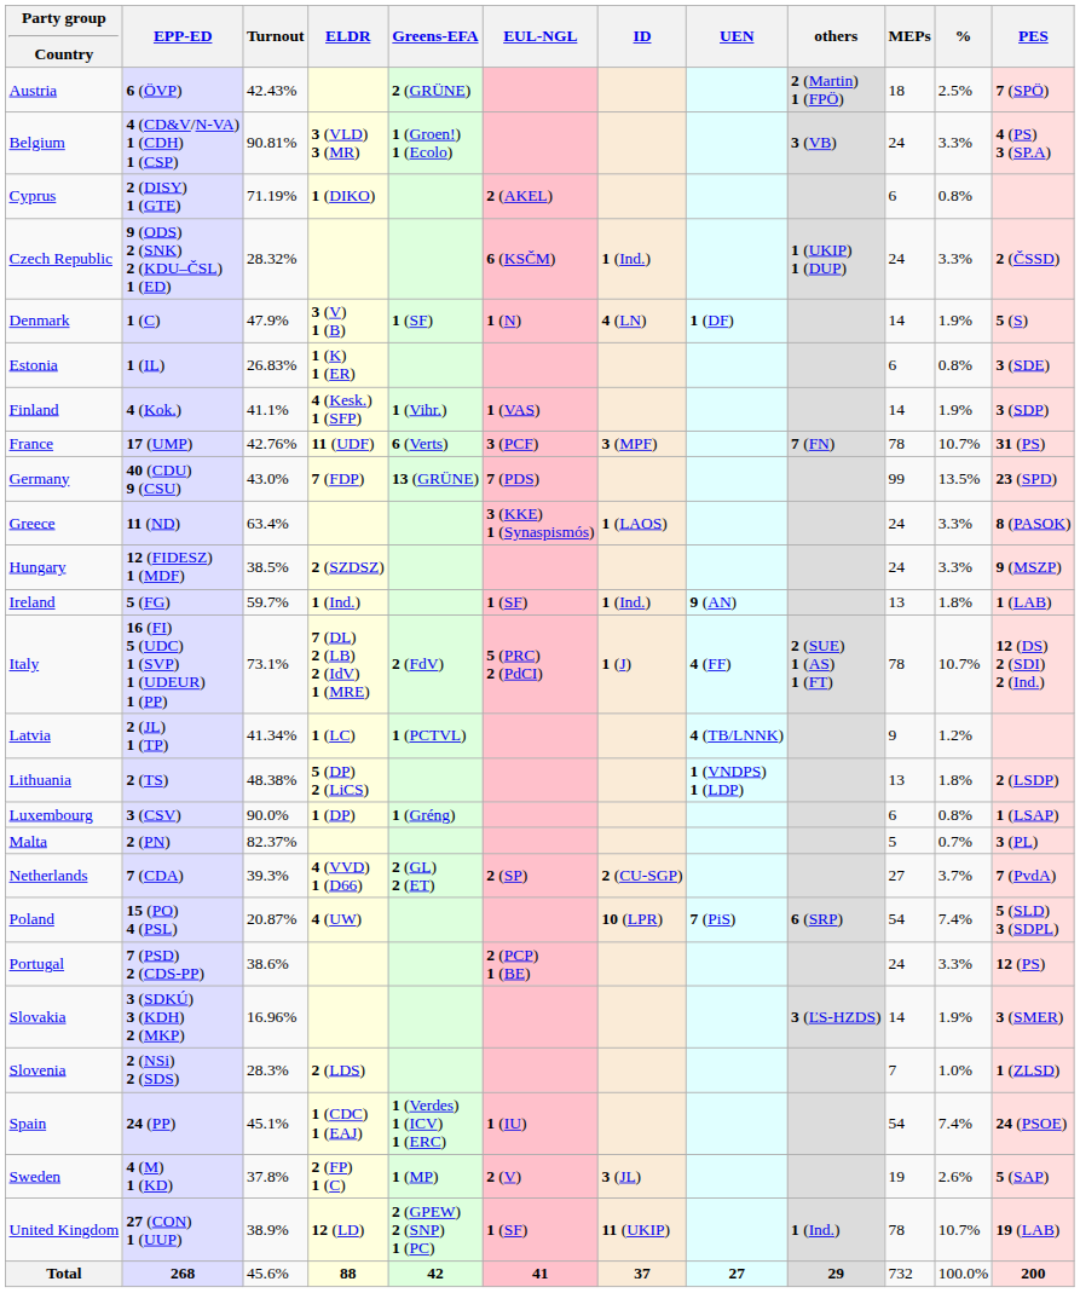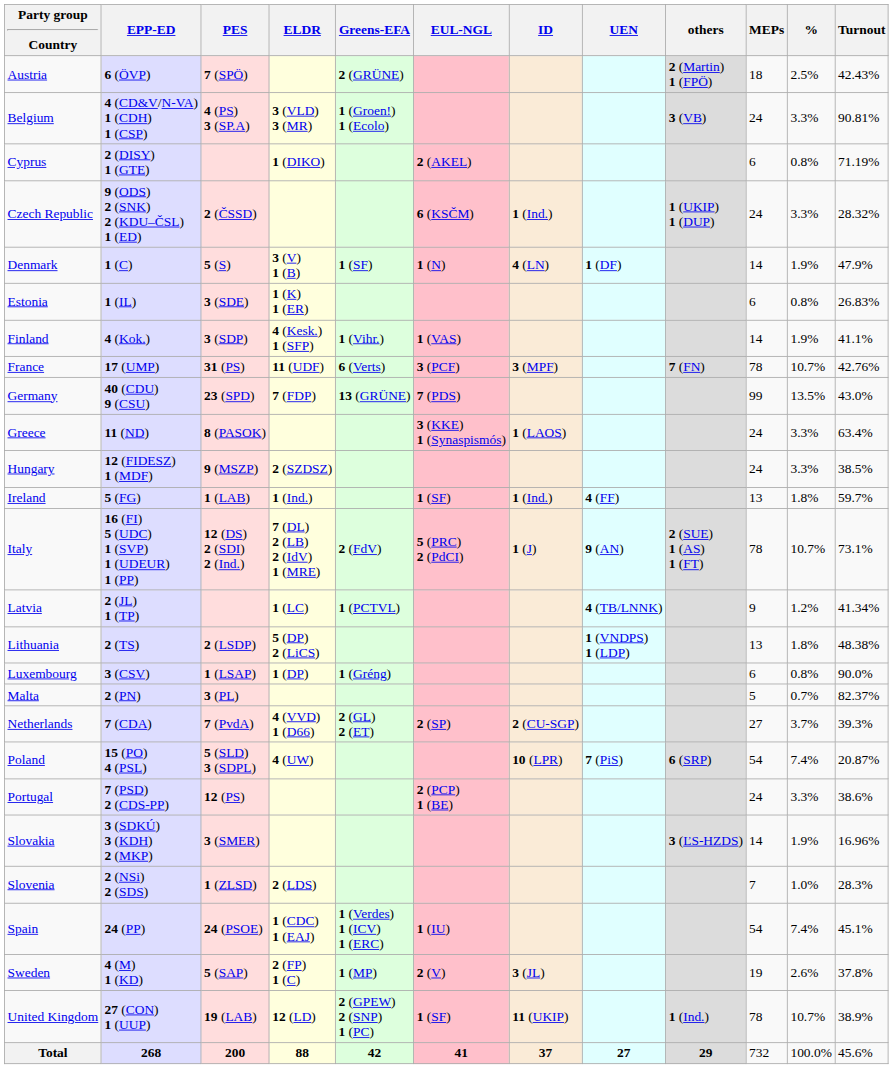columns swapped: PES <-> Turnout
Ireland | UEN: 9 (AN) -> 4 (FF)
Italy | UEN: 4 (FF) -> 9 (AN)
